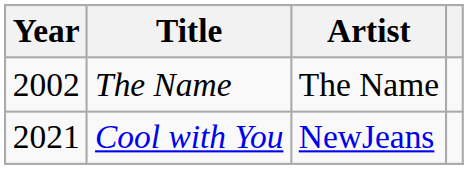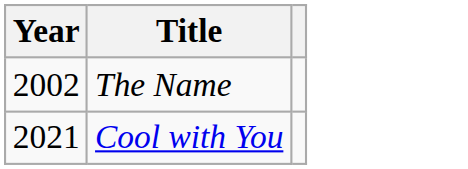- column: Artist | The Name | NewJeans
